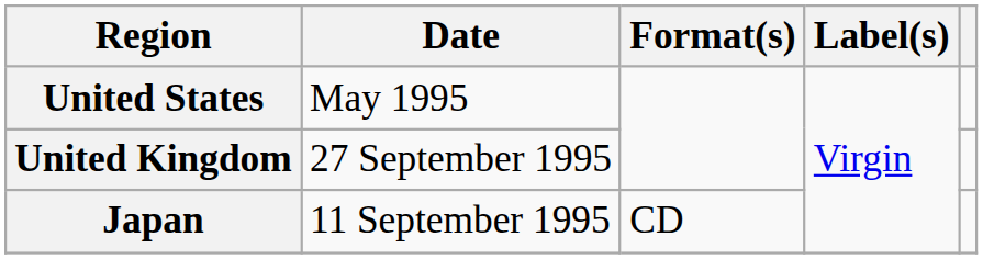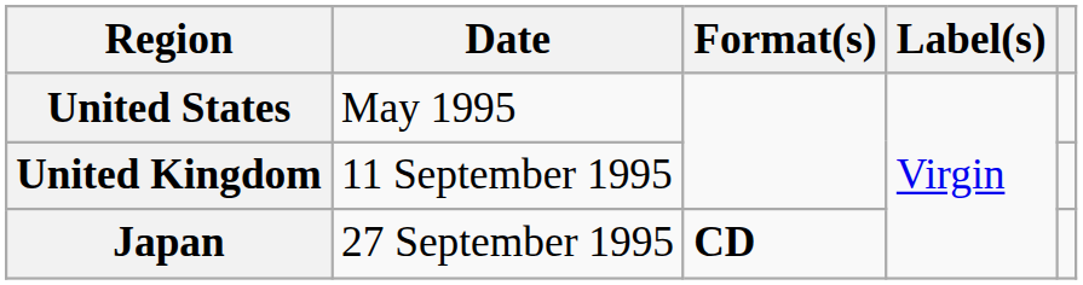United Kingdom | Date: 27 September 1995 -> 11 September 1995
Japan | Date: 11 September 1995 -> 27 September 1995
Japan | Format(s): normal -> bold
